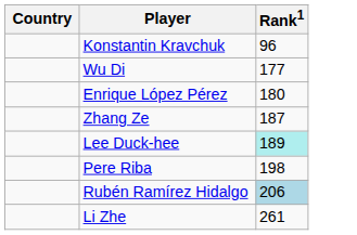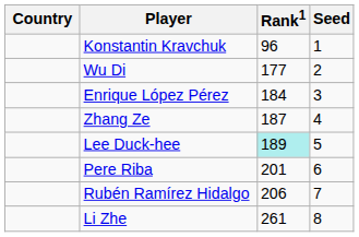+ column: Seed | 1 | 2 | 3 | 4 | 5 | 6 | 7 | 8
Enrique López Pérez | Rank1: 180 -> 184
Pere Riba | Rank1: 198 -> 201
Rubén Ramírez Hidalgo | Rank1: lightblue background -> no background
